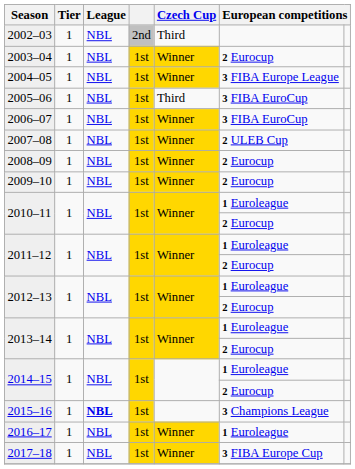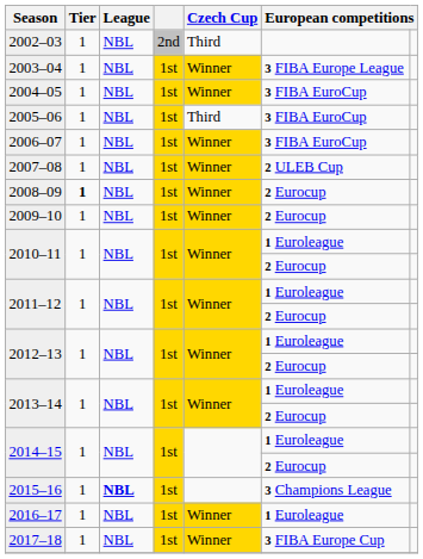2003–04 | column 6: 2 Eurocup -> 3 FIBA Europe League
2004–05 | column 6: 3 FIBA Europe League -> 3 FIBA EuroCup
2008–09 | Tier: normal -> bold
